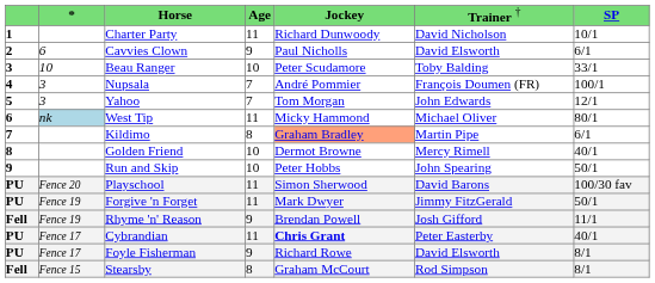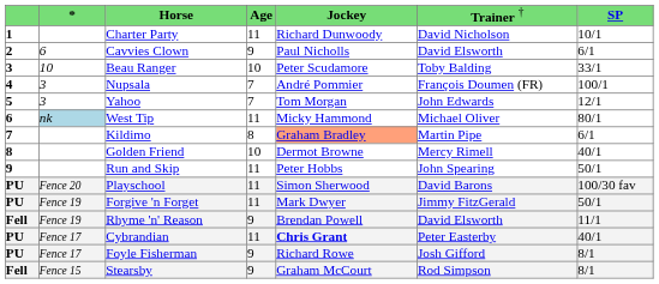Run and Skip | column 4: 10 -> 11
Rhyme 'n' Reason | column 6: Josh Gifford -> David Elsworth
Foyle Fisherman | column 6: David Elsworth -> Josh Gifford
Stearsby | column 4: 8 -> 9
